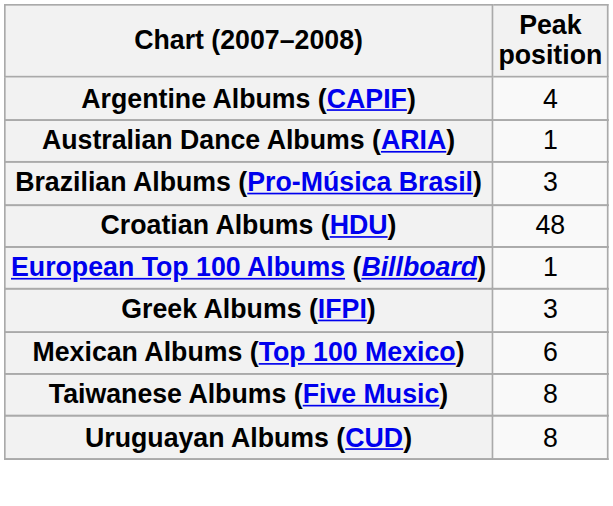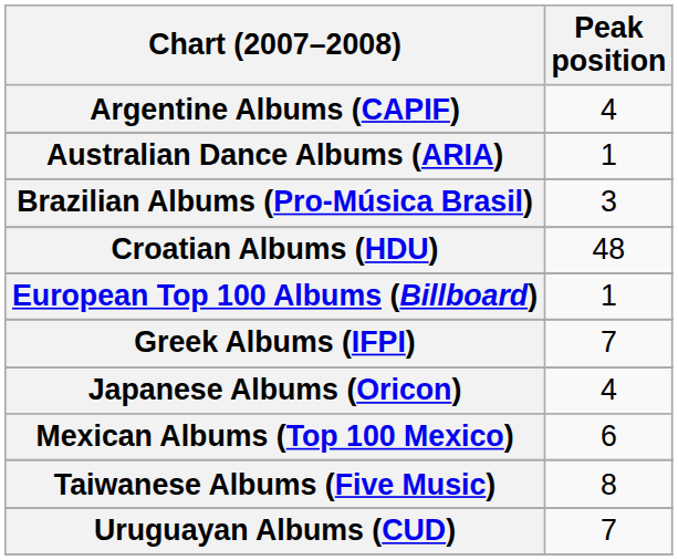Greek Albums (IFPI) | Peak position: 3 -> 7
+ row: Japanese Albums (Oricon) | 4
Uruguayan Albums (CUD) | Peak position: 8 -> 7
